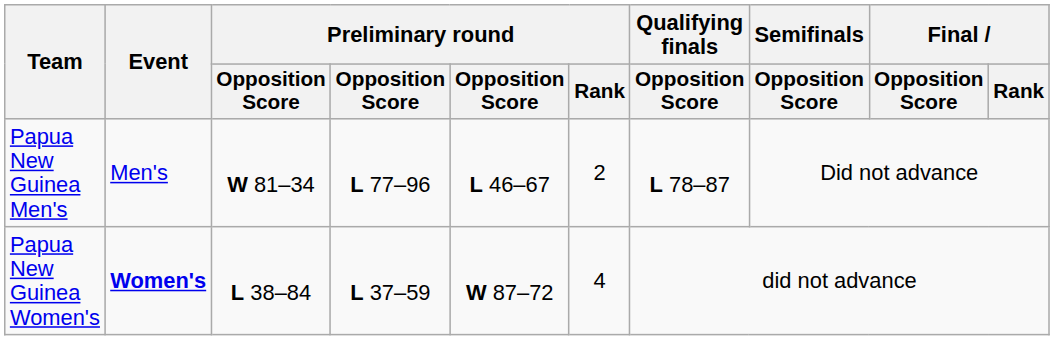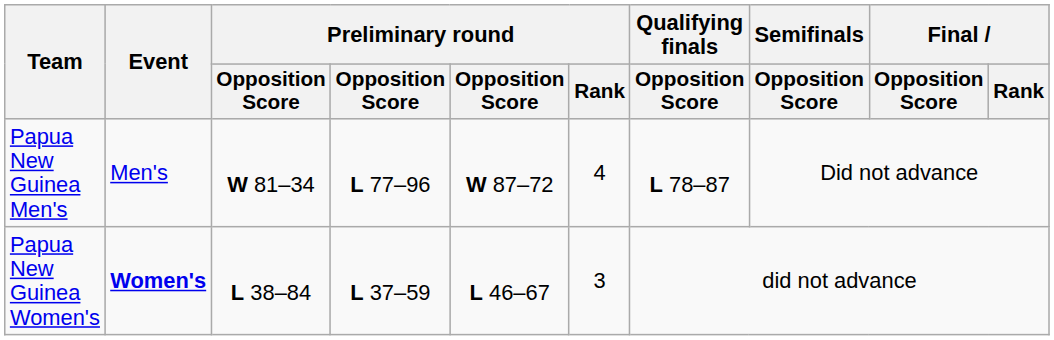Papua New Guinea Men's | column 5: L 46–67 -> W 87–72
Papua New Guinea Men's | Preliminary round / Rank: 2 -> 4
Papua New Guinea Women's | column 5: W 87–72 -> L 46–67
Papua New Guinea Women's | Preliminary round / Rank: 4 -> 3
